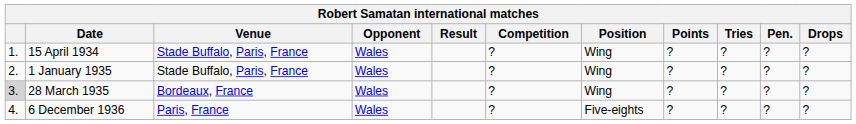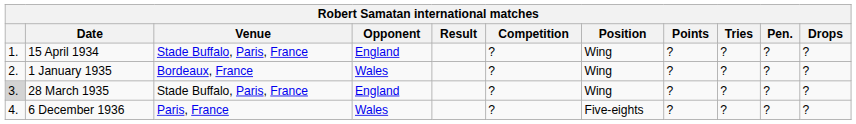15 April 1934 | Opponent: Wales -> England
1 January 1935 | Venue: Stade Buffalo, Paris, France -> Bordeaux, France
28 March 1935 | Venue: Bordeaux, France -> Stade Buffalo, Paris, France
28 March 1935 | Opponent: Wales -> England
